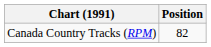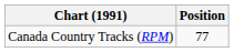Canada Country Tracks (RPM) | Position: 82 -> 77
